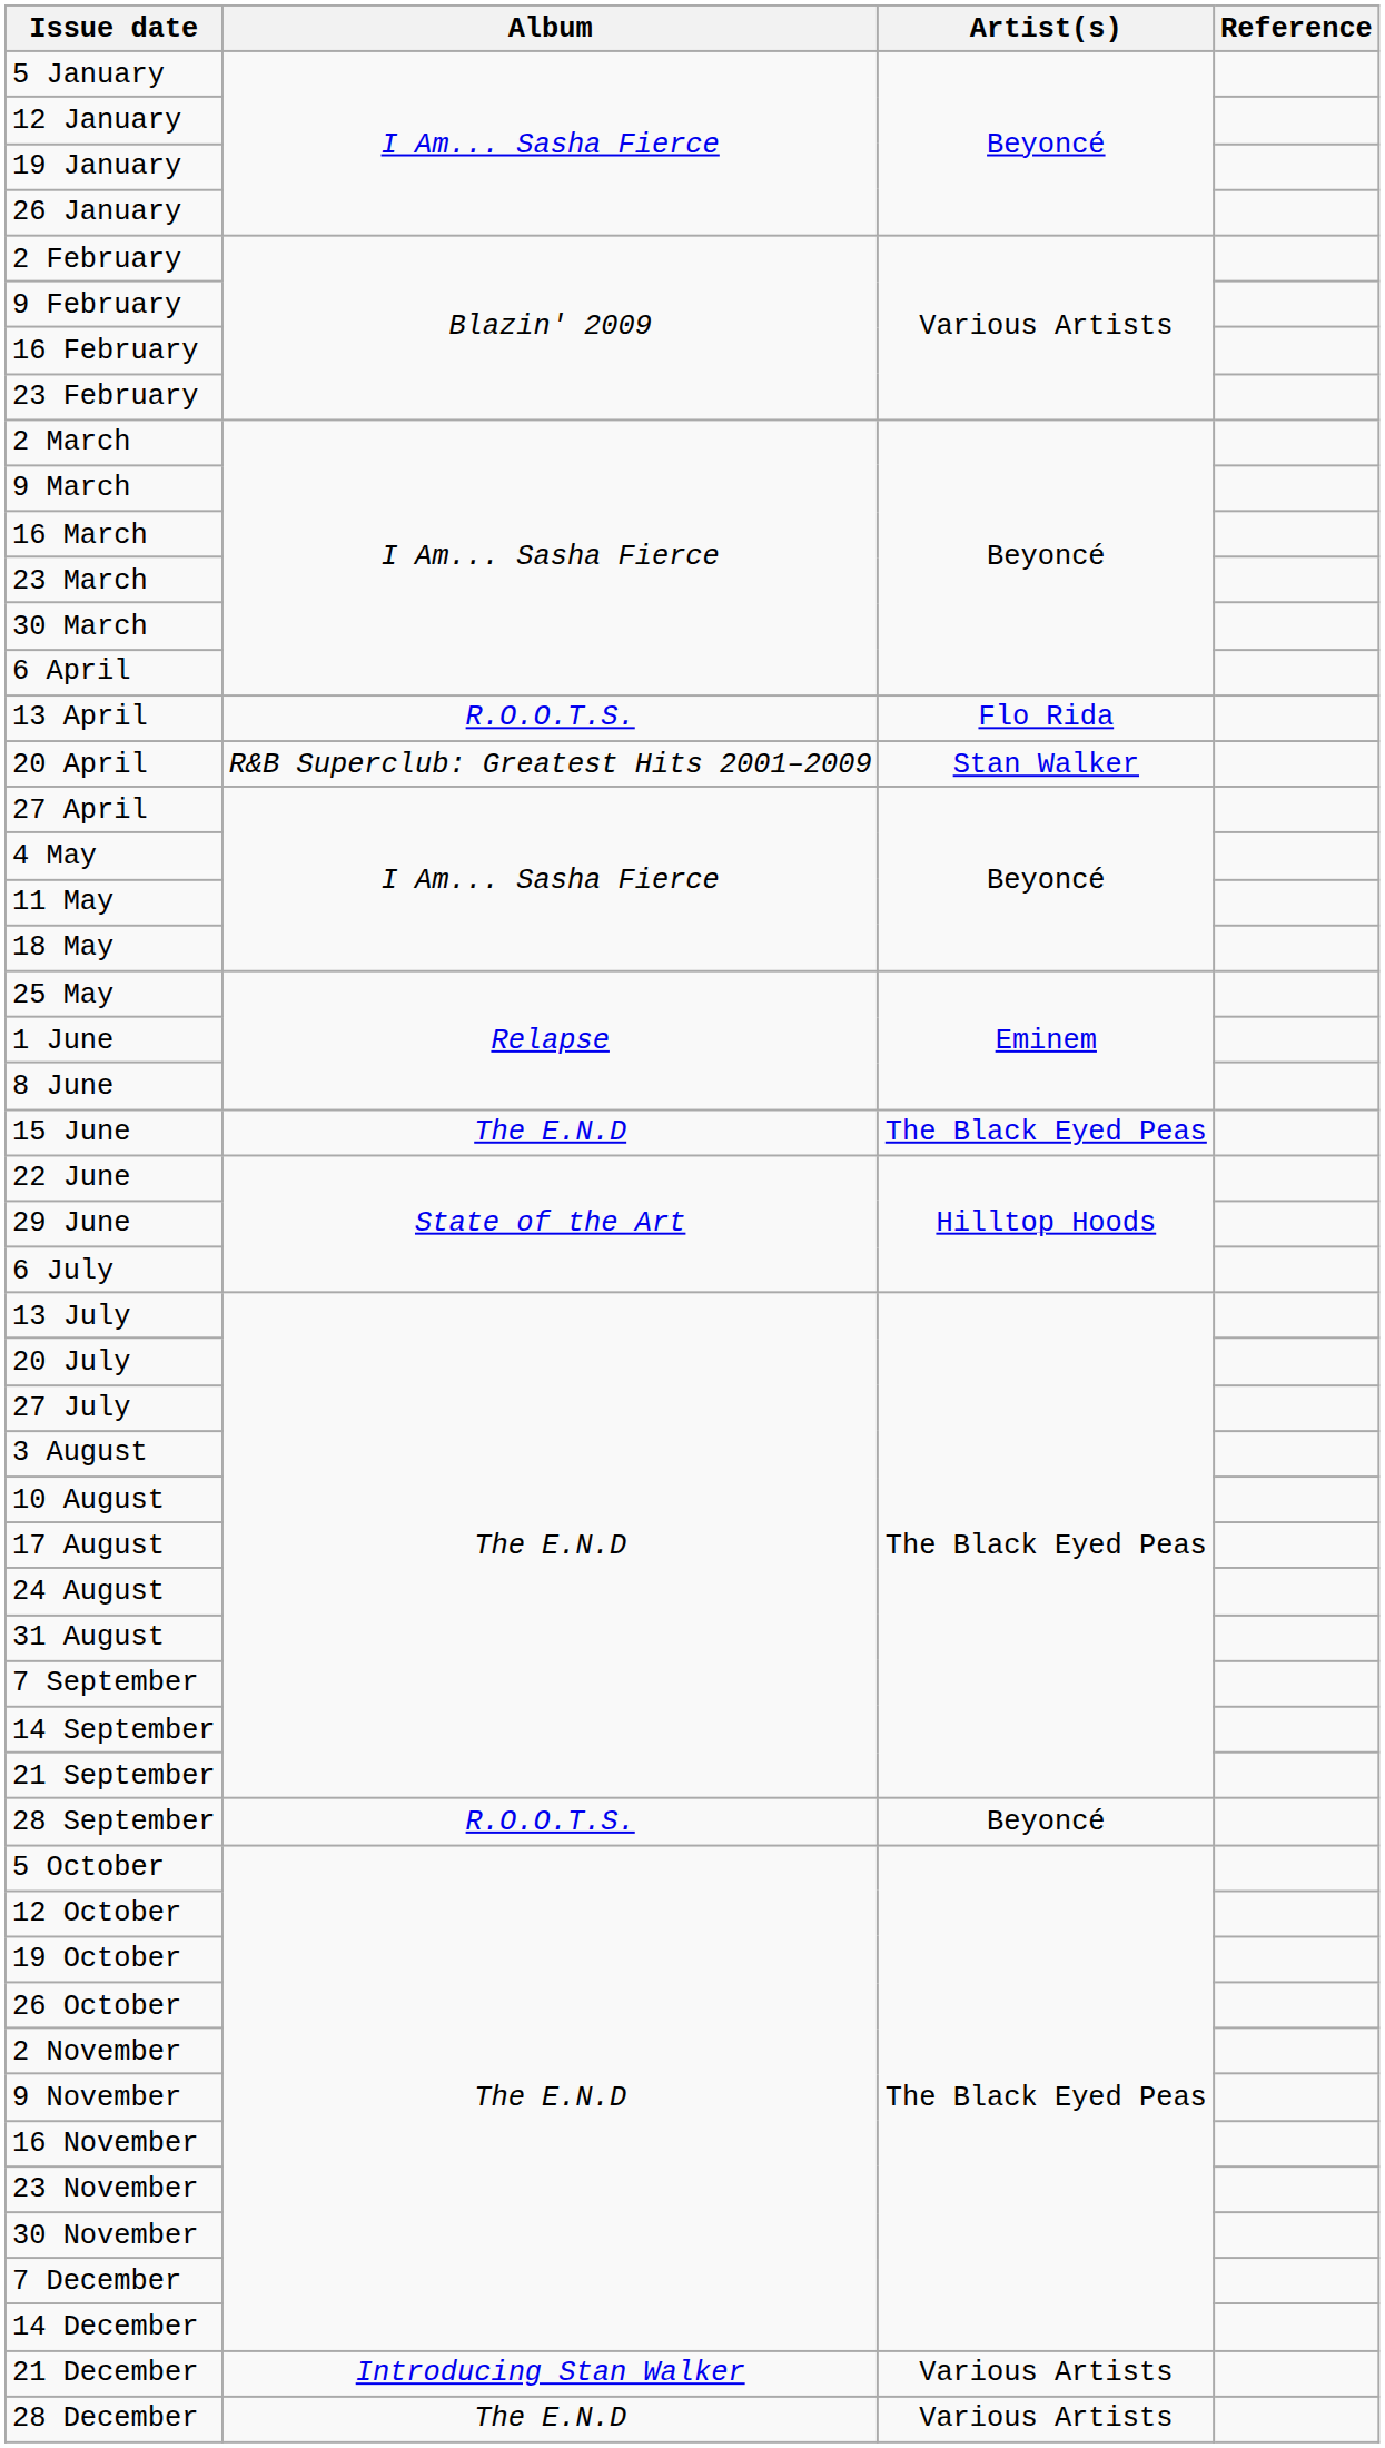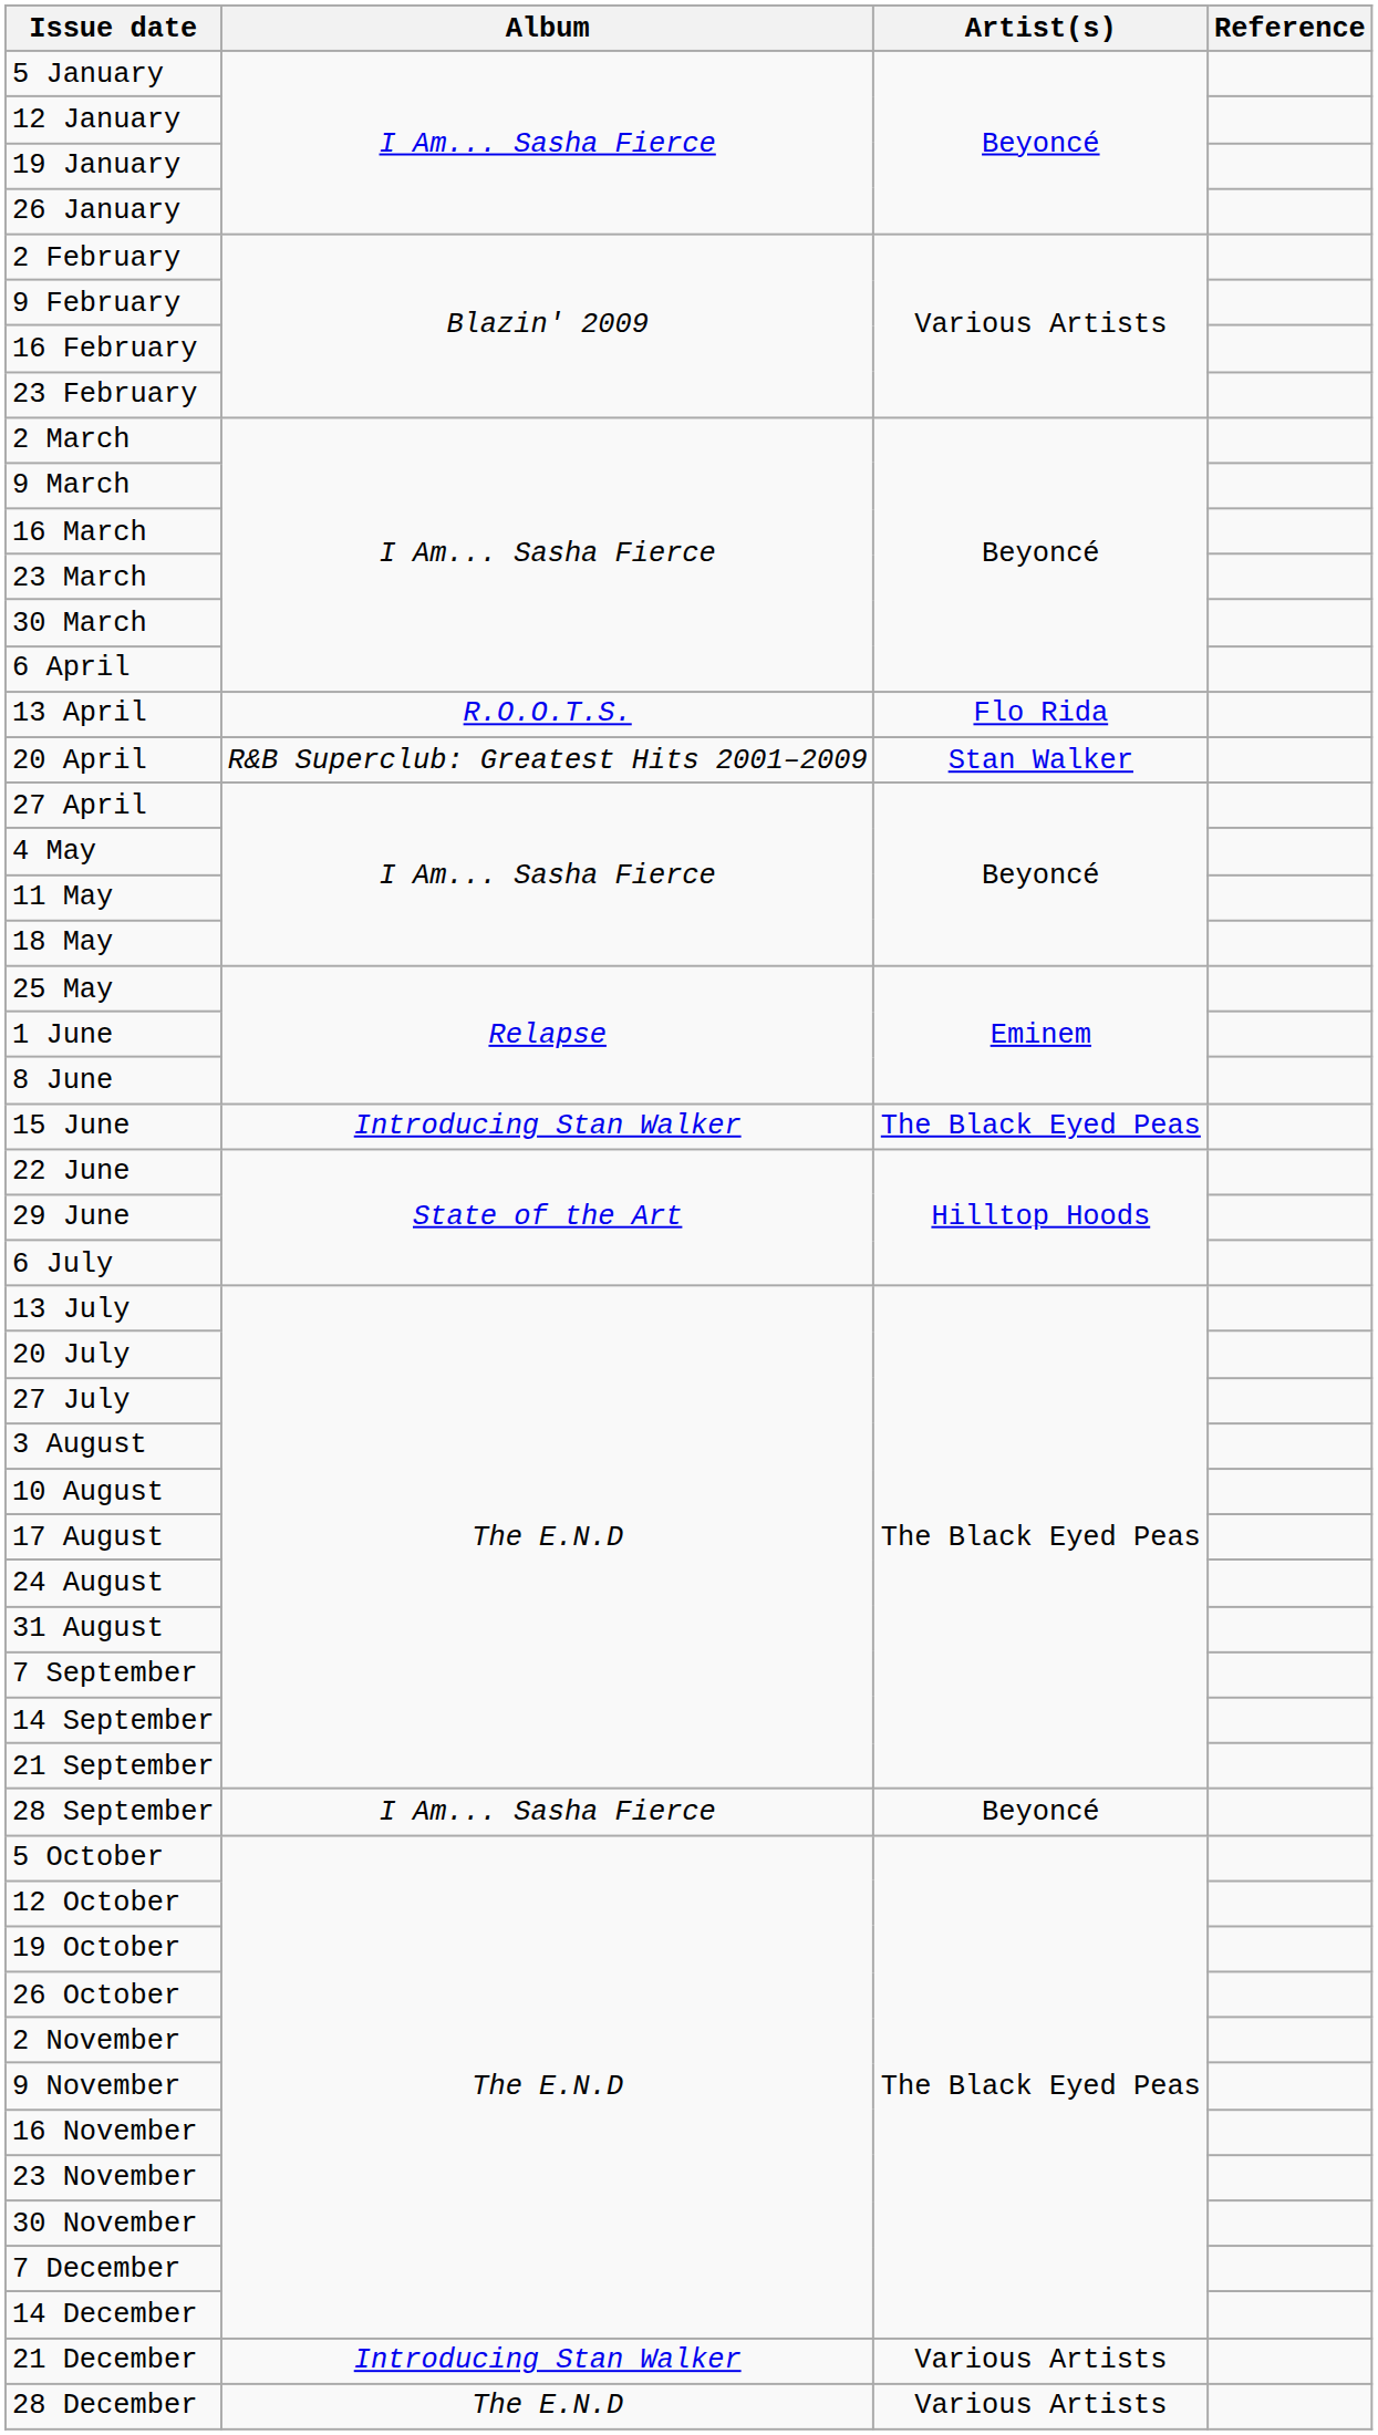15 June | Album: The E.N.D -> Introducing Stan Walker
28 September | Album: R.O.O.T.S. -> I Am... Sasha Fierce
